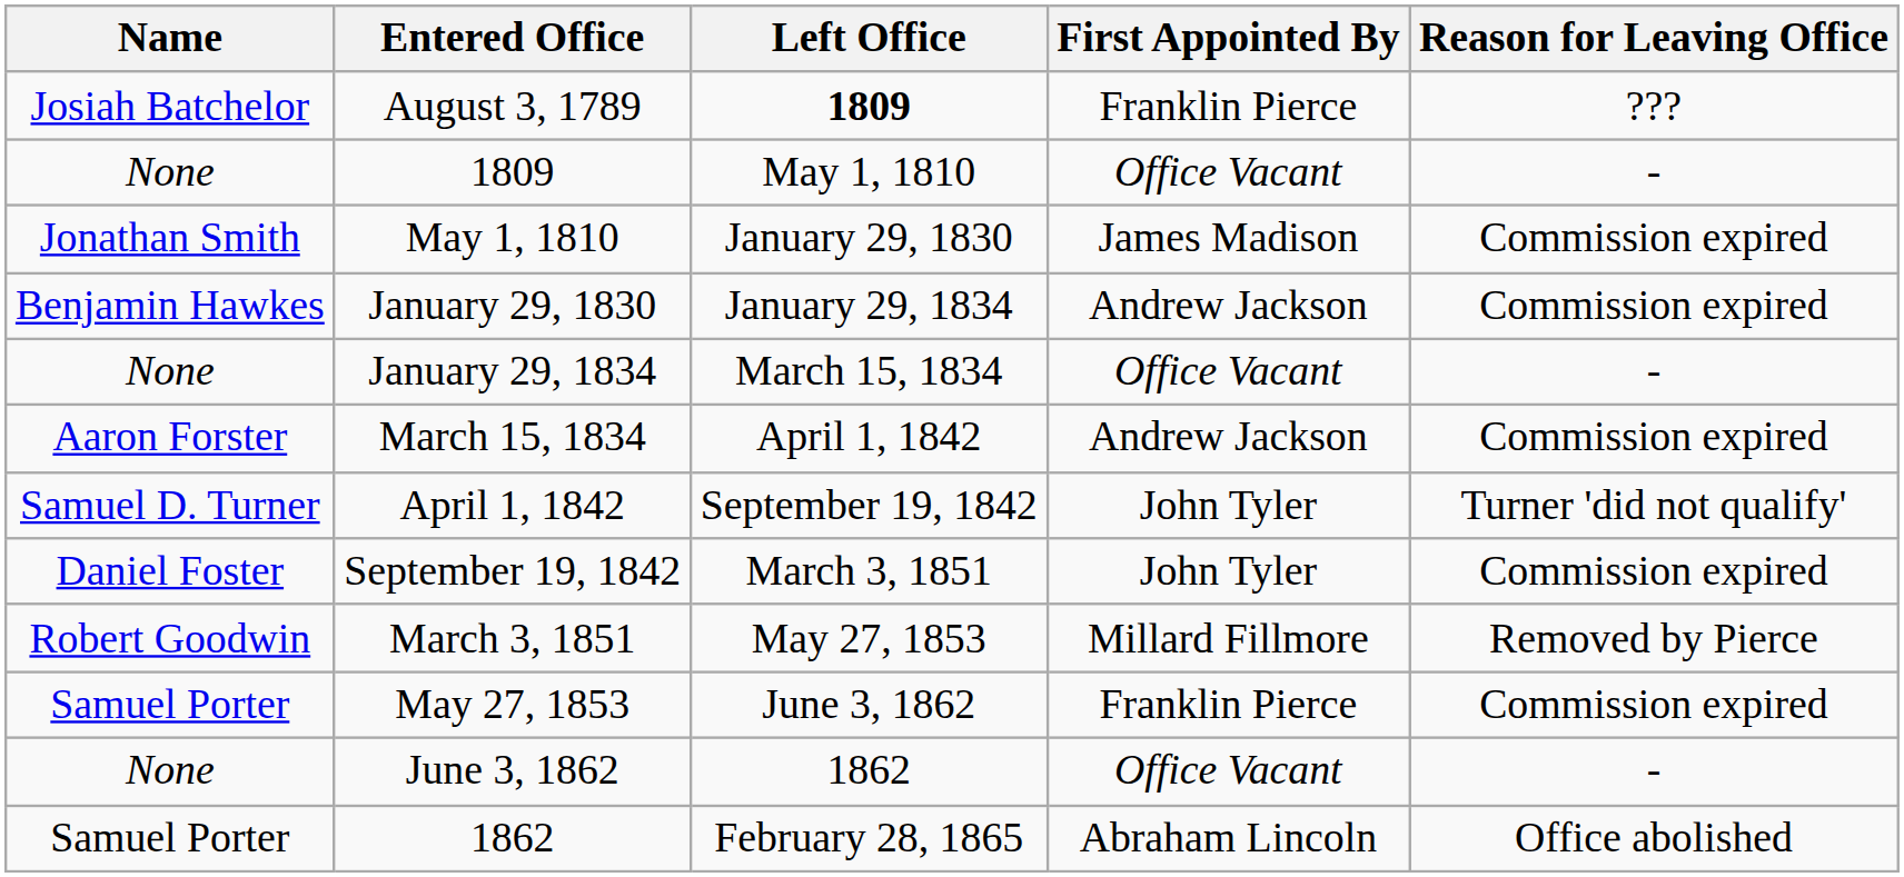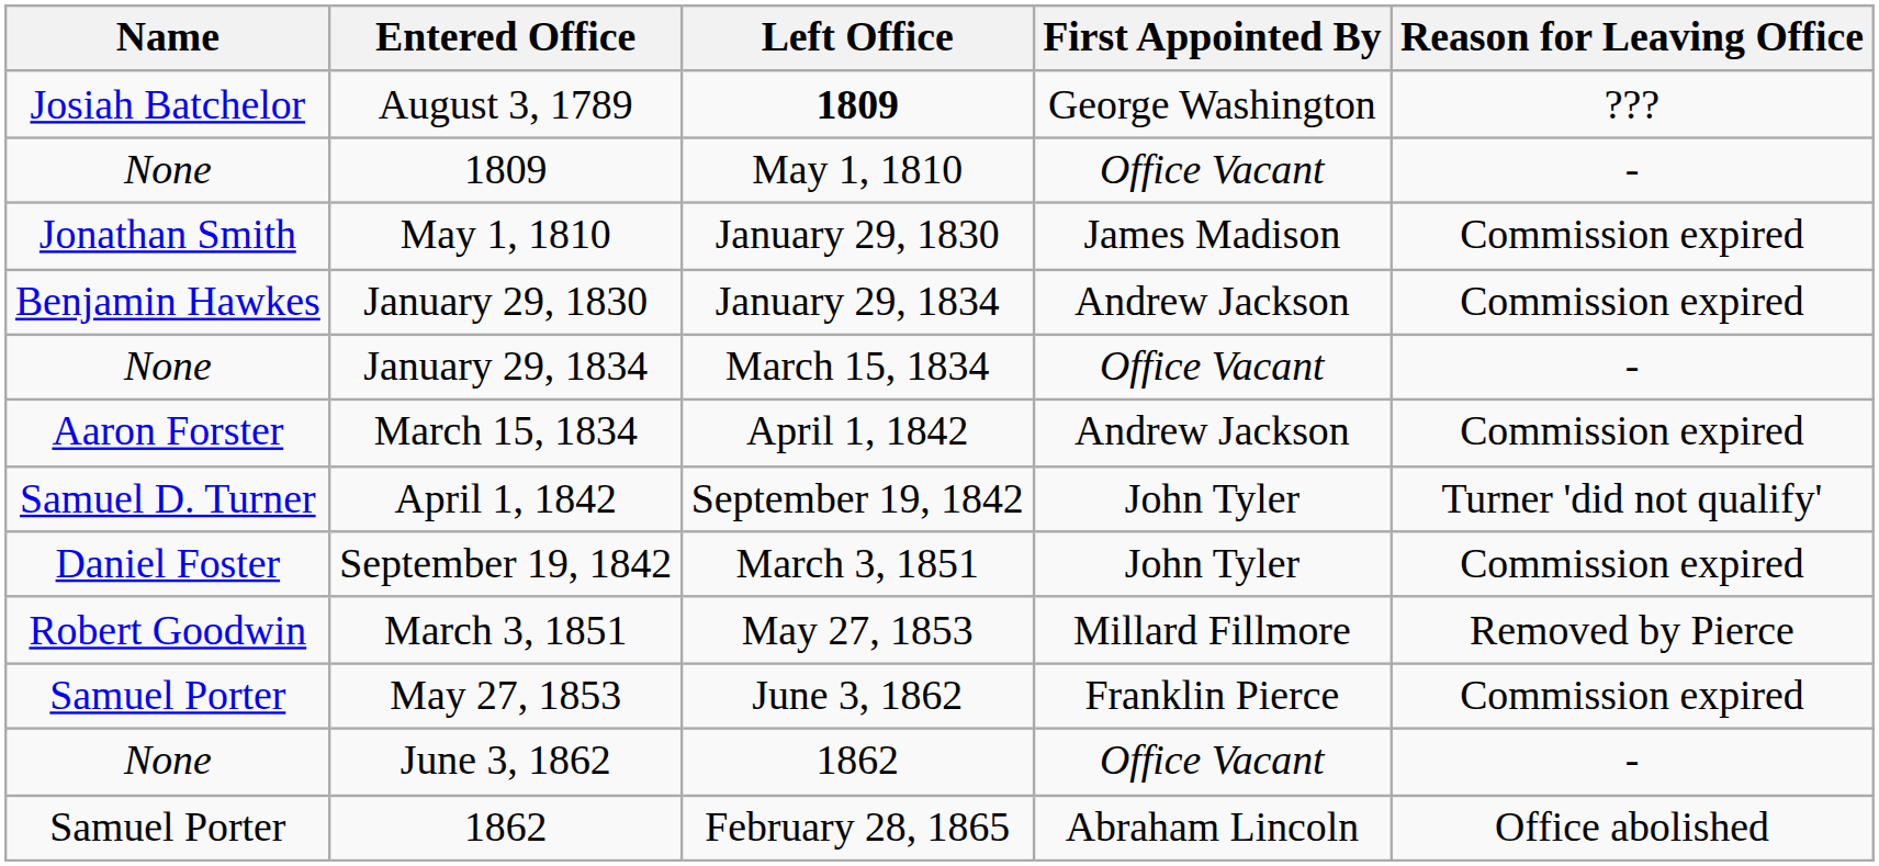August 3, 1789 | First Appointed By: Franklin Pierce -> George Washington
